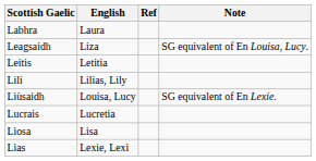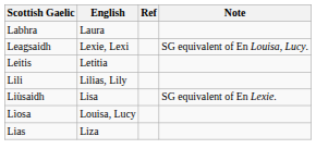Leagsaidh | English: Liza -> Lexie, Lexi
Liùsaidh | English: Louisa, Lucy -> Lisa
- row: Lucrais | Lucretia
Lìosa | English: Lisa -> Louisa, Lucy
Lias | English: Lexie, Lexi -> Liza
